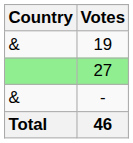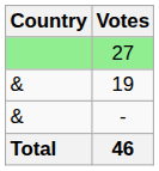rows swapped: 27 <-> 19
